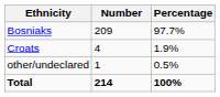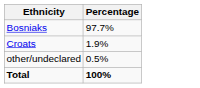- column: Number | 209 | 4 | 1 | 214
